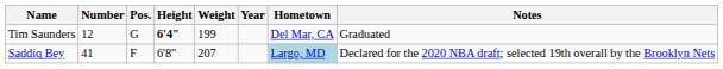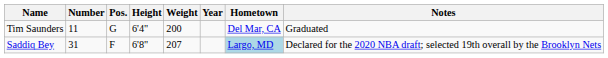Tim Saunders | Number: 12 -> 11
Tim Saunders | Height: bold -> normal
Tim Saunders | Weight: 199 -> 200
Saddiq Bey | Number: 41 -> 31
